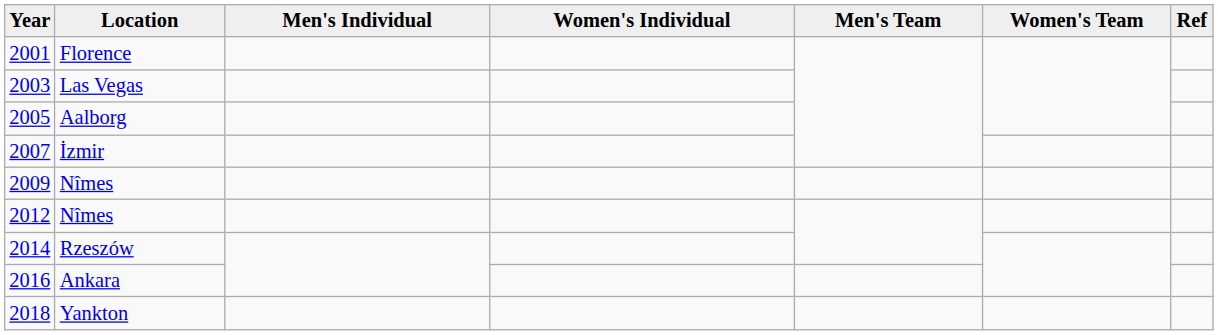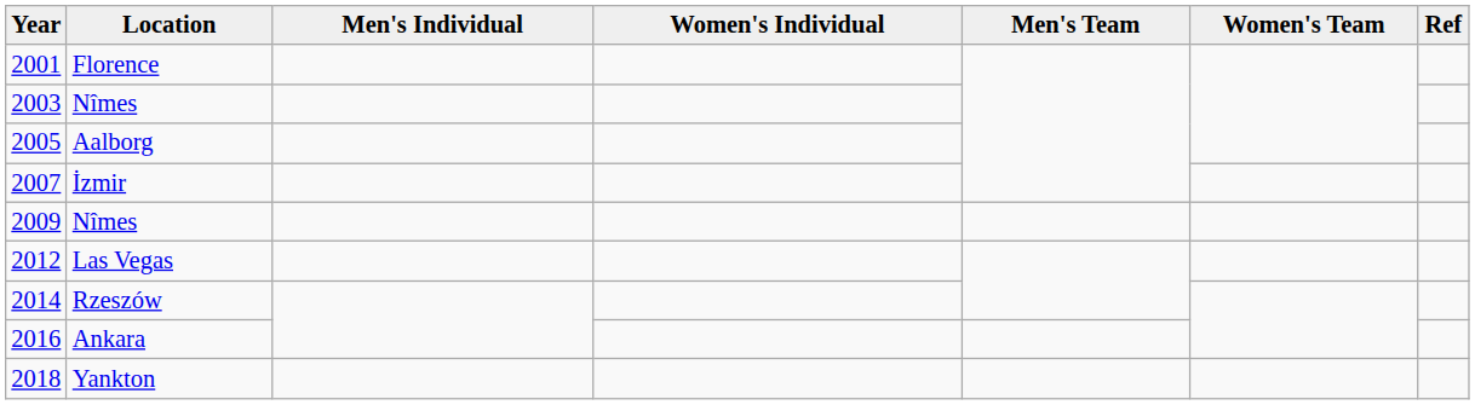2003 | Location: Las Vegas -> Nîmes
2012 | Location: Nîmes -> Las Vegas
